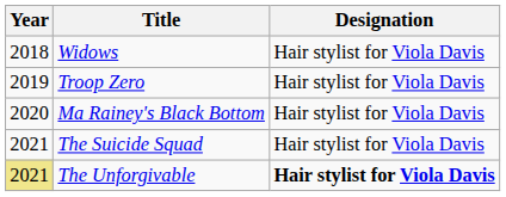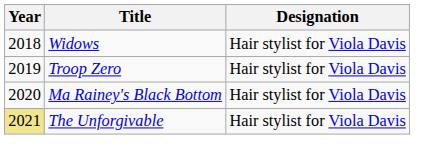- row: 2021 | The Suicide Squad | Hair stylist for Viola Davis
The Unforgivable | Designation: bold -> normal
